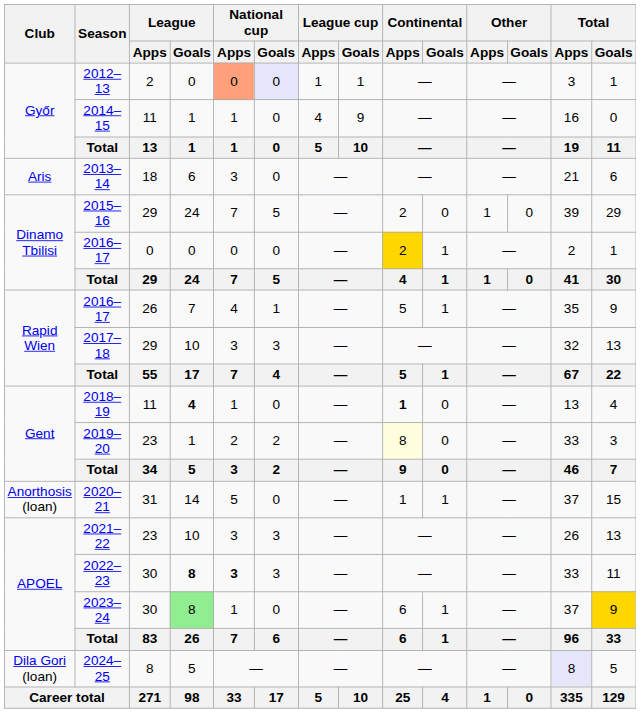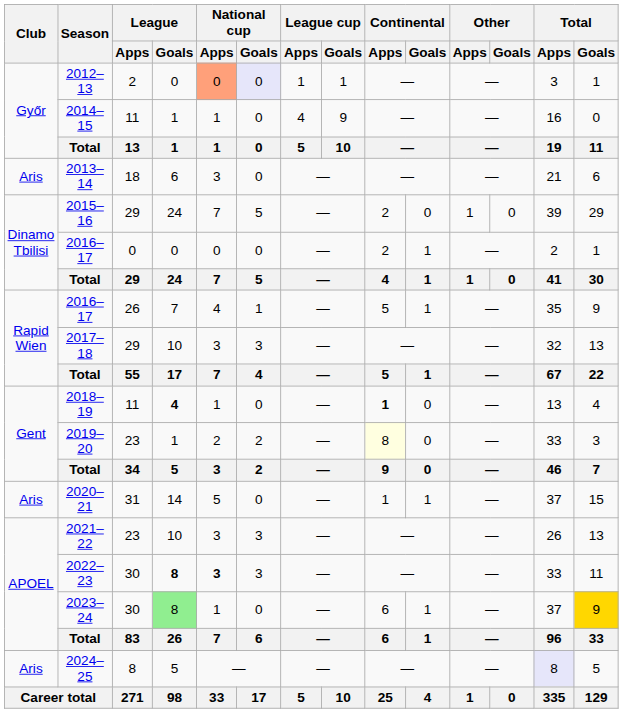2016–17 / 0 | Continental / Apps: gold background -> no background
2020–21 | Club: Anorthosis (loan) -> Aris
2024–25 | Club: Dila Gori (loan) -> Aris
